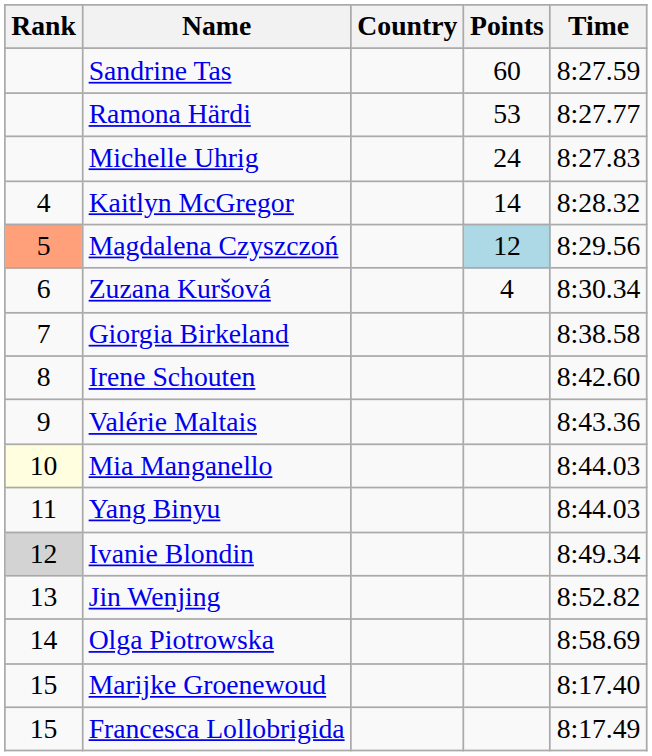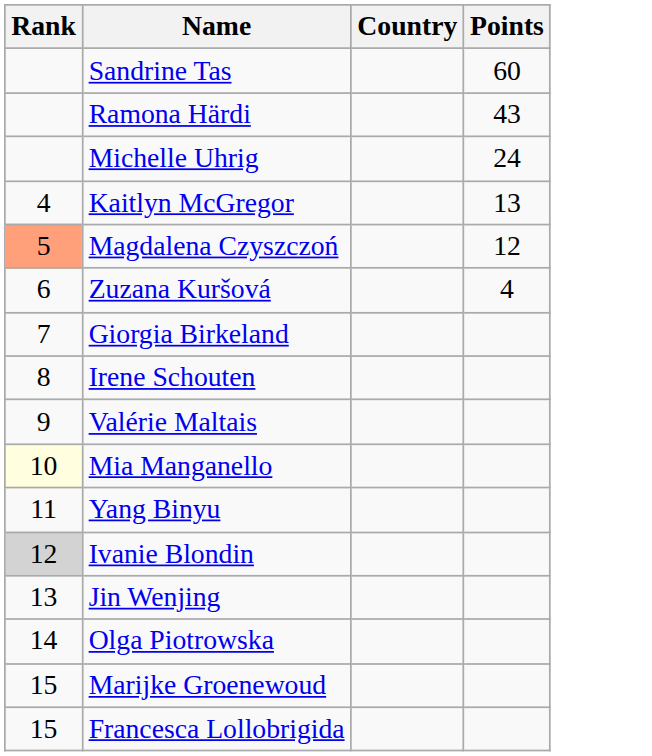- column: Time | 8:27.59 | 8:27.77 | 8:27.83 | 8:28.32 | 8:29.56 | 8:30.34 | 8:38.58 | 8:42.60 | 8:43.36 | 8:44.03 | 8:44.03 | 8:49.34 | 8:52.82 | 8:58.69 | 8:17.40 | 8:17.49
Ramona Härdi | Points: 53 -> 43
Kaitlyn McGregor | Points: 14 -> 13
Magdalena Czyszczoń | Points: lightblue background -> no background
